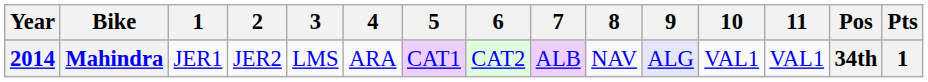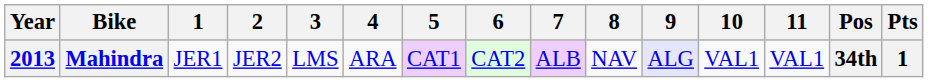Mahindra | Year: 2014 -> 2013
